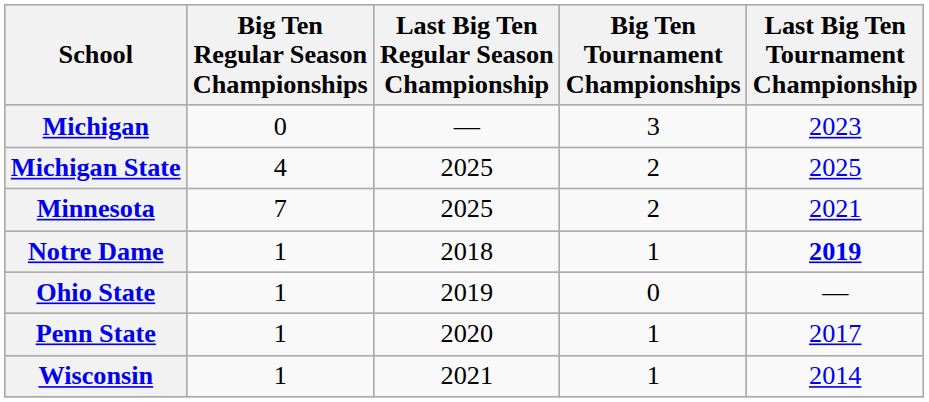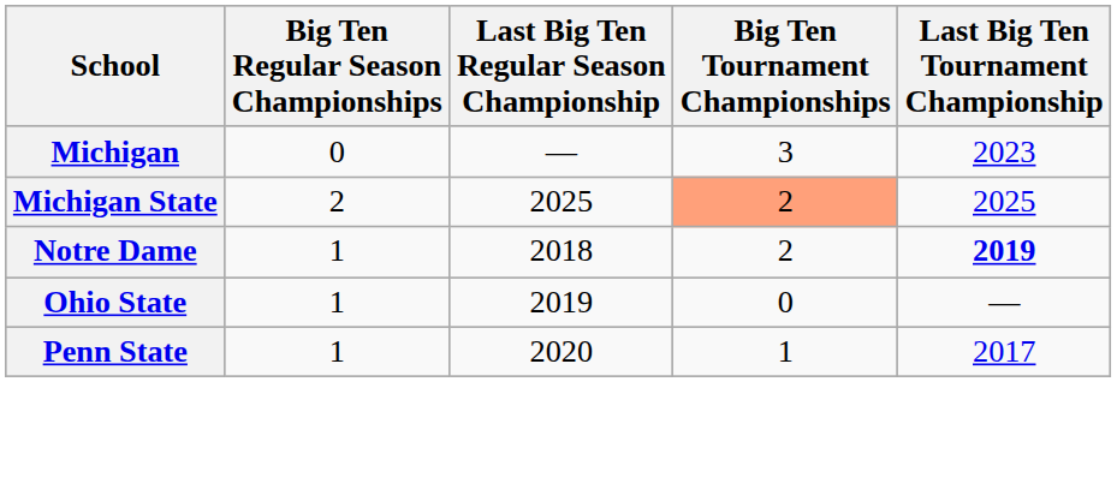Michigan State | Big Ten Regular Season Championships: 4 -> 2
Michigan State | Big Ten Tournament Championships: no background -> lightsalmon background
- row: Minnesota | 7 | 2025 | 2 | 2021
Notre Dame | Big Ten Tournament Championships: 1 -> 2
- row: Wisconsin | 1 | 2021 | 1 | 2014
